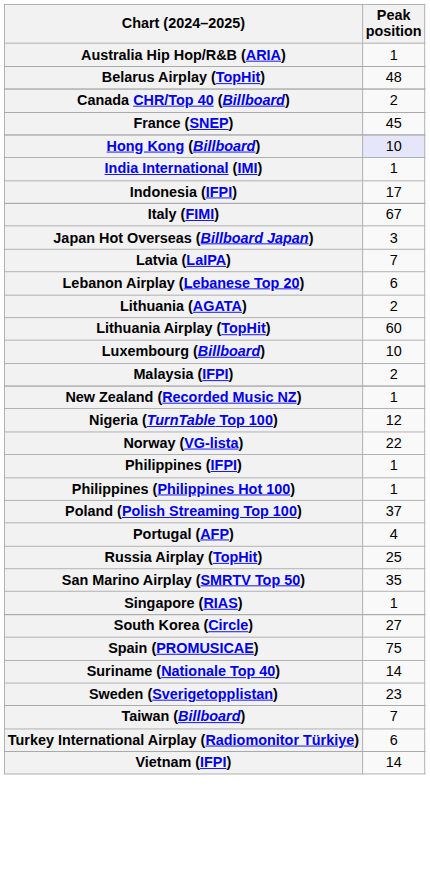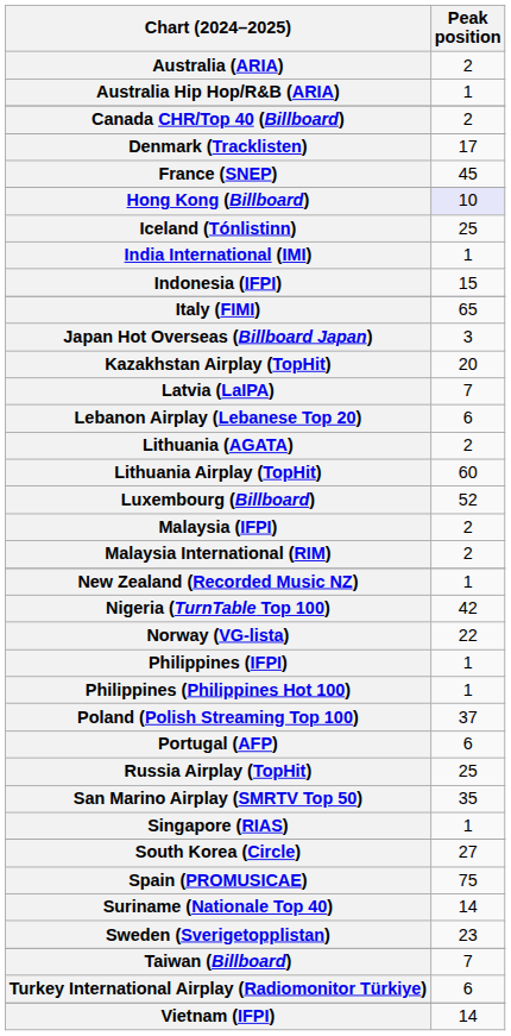+ row: Australia (ARIA) | 2
- row: Belarus Airplay (TopHit) | 48
+ row: Denmark (Tracklisten) | 17
+ row: Iceland (Tónlistinn) | 25
Indonesia (IFPI) | Peak position: 17 -> 15
Italy (FIMI) | Peak position: 67 -> 65
+ row: Kazakhstan Airplay (TopHit) | 20
Luxembourg (Billboard) | Peak position: 10 -> 52
+ row: Malaysia International (RIM) | 2
Nigeria (TurnTable Top 100) | Peak position: 12 -> 42
Portugal (AFP) | Peak position: 4 -> 6
